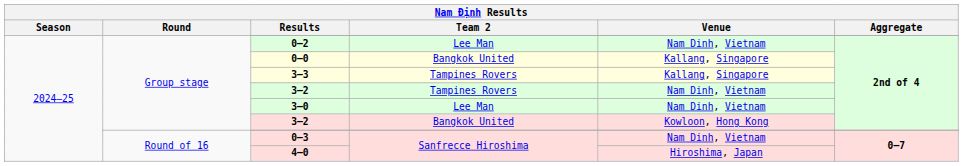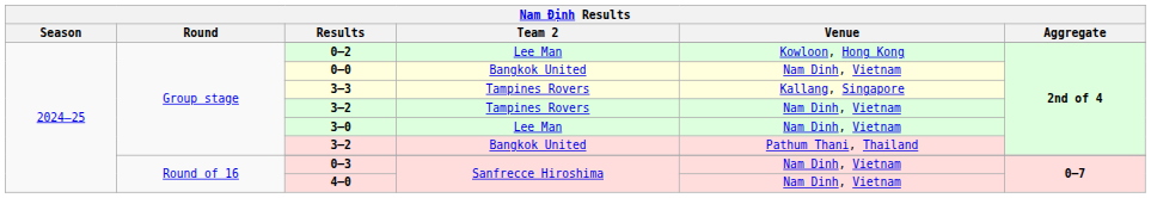0–2 | Venue: Nam Dinh, Vietnam -> Kowloon, Hong Kong
0–0 | Venue: Kallang, Singapore -> Nam Dinh, Vietnam
3–2 / Bangkok United | Venue: Kowloon, Hong Kong -> Pathum Thani, Thailand
4–0 | Venue: Hiroshima, Japan -> Nam Dinh, Vietnam
